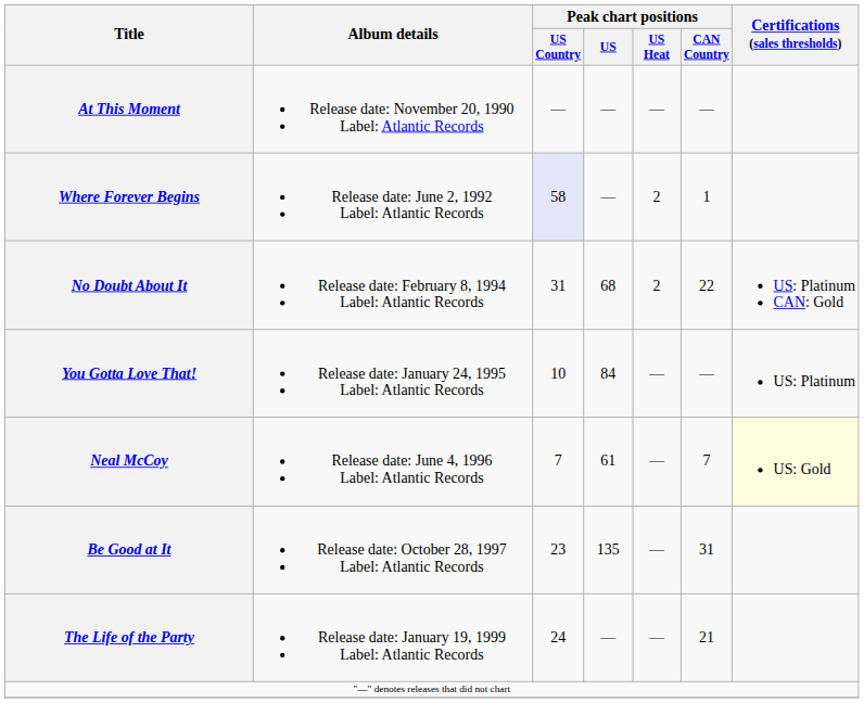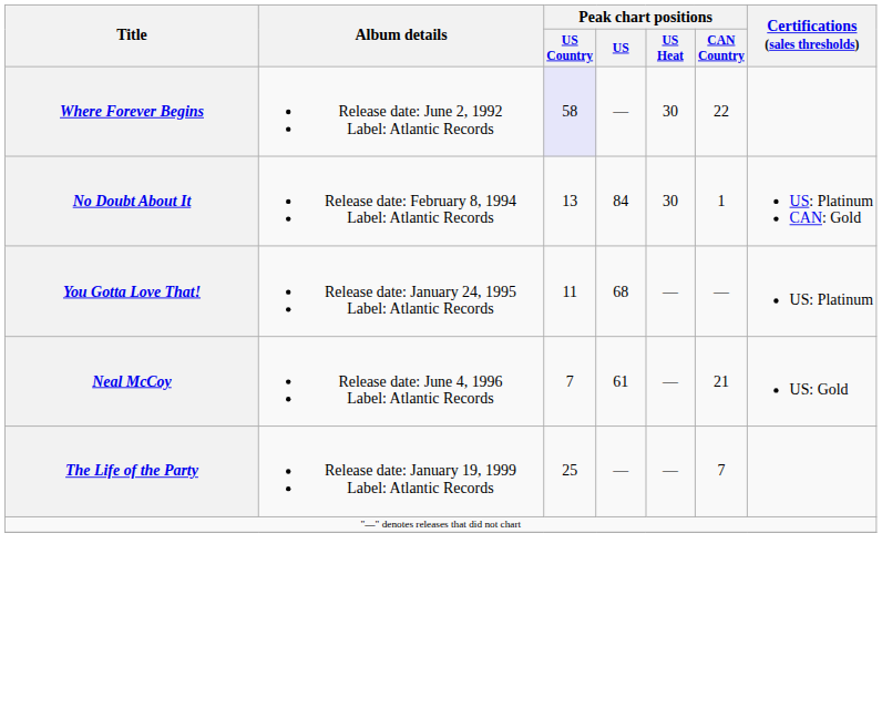- row: At This Moment | Release date: November 20, 1990 Label: Atlantic Records | — | — | — | —
Where Forever Begins | Peak chart positions / US Heat: 2 -> 30
Where Forever Begins | Peak chart positions / CAN Country: 1 -> 22
No Doubt About It | Peak chart positions / US Country: 31 -> 13
No Doubt About It | Peak chart positions / US: 68 -> 84
No Doubt About It | Peak chart positions / US Heat: 2 -> 30
No Doubt About It | Peak chart positions / CAN Country: 22 -> 1
You Gotta Love That! | Peak chart positions / US Country: 10 -> 11
You Gotta Love That! | Peak chart positions / US: 84 -> 68
Neal McCoy | Peak chart positions / CAN Country: 7 -> 21
Neal McCoy | Certifications (sales thresholds): lightyellow background -> no background
- row: Be Good at It | Release date: October 28, 1997 Label: Atlantic Records | 23 | 135 | — | 31
The Life of the Party | Peak chart positions / US Country: 24 -> 25
The Life of the Party | Peak chart positions / CAN Country: 21 -> 7
